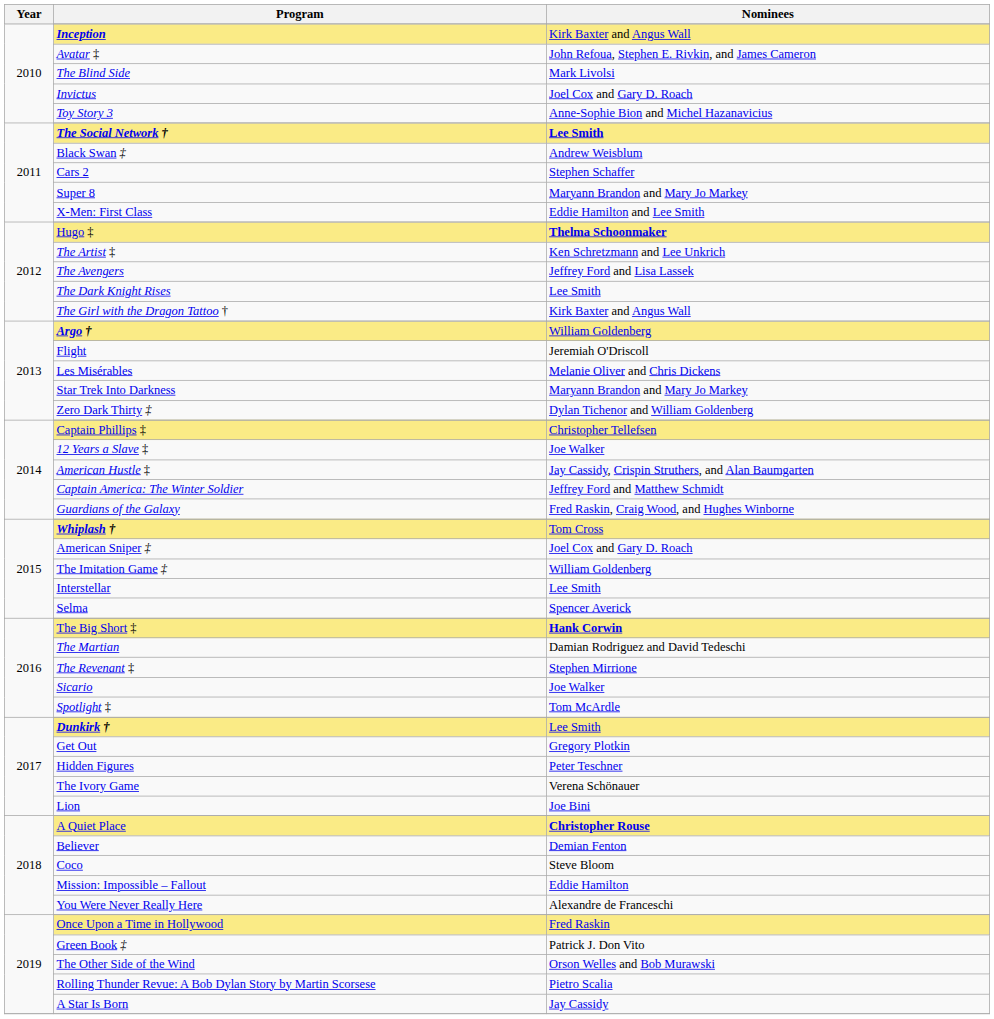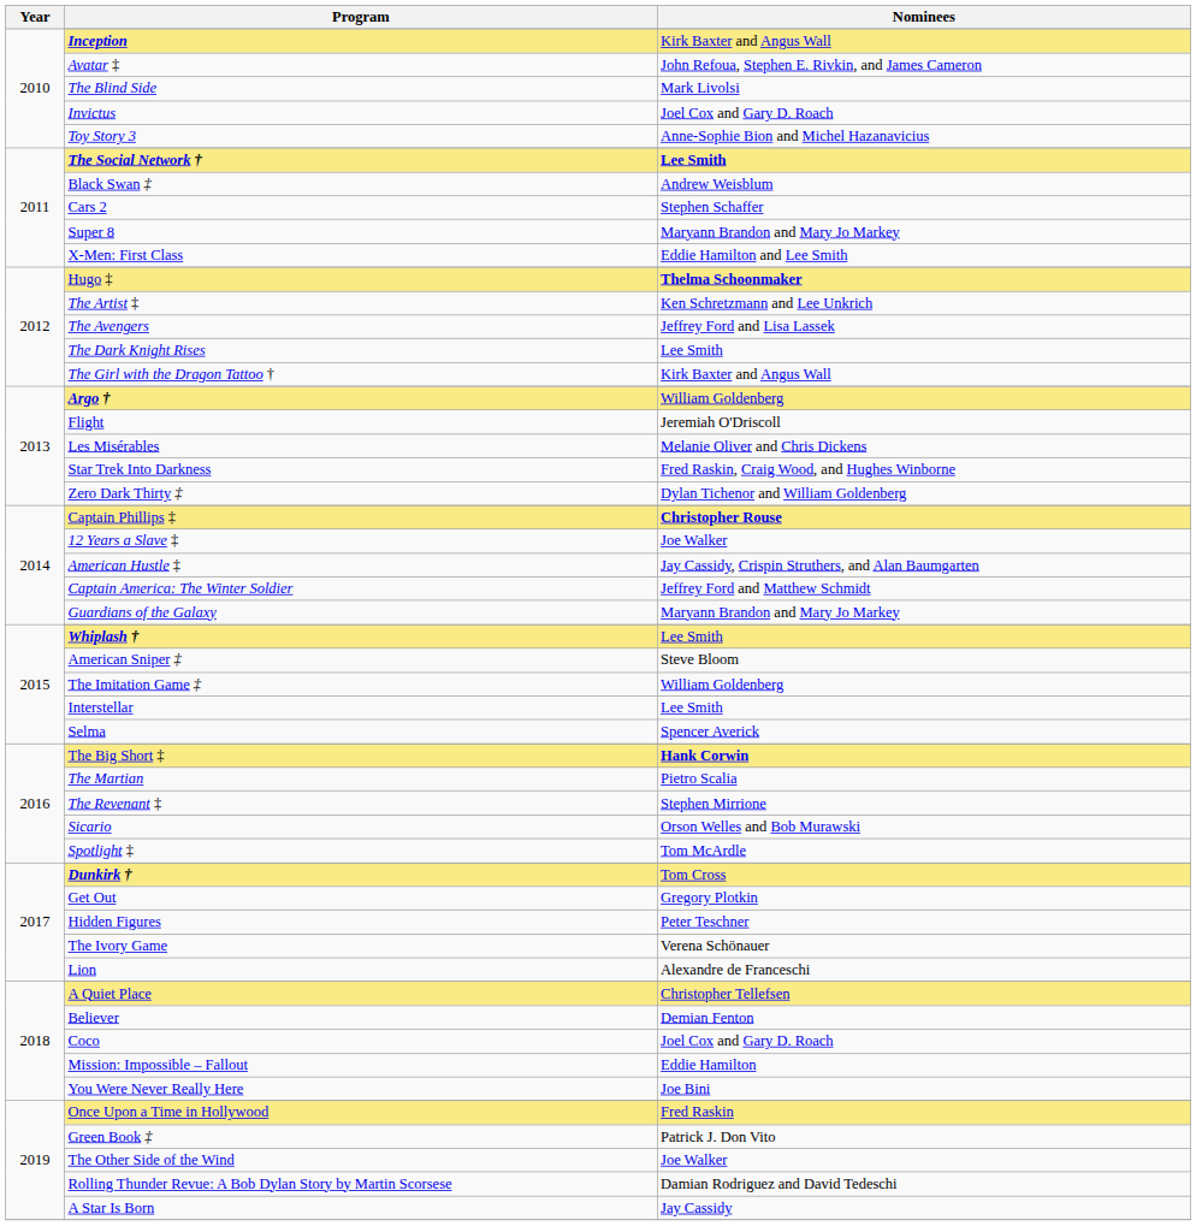Star Trek Into Darkness | Nominees: Maryann Brandon and Mary Jo Markey -> Fred Raskin, Craig Wood, and Hughes Winborne
Captain Phillips ‡ | Nominees: Christopher Tellefsen -> Christopher Rouse
Guardians of the Galaxy | Nominees: Fred Raskin, Craig Wood, and Hughes Winborne -> Maryann Brandon and Mary Jo Markey
Whiplash † | Nominees: Tom Cross -> Lee Smith
American Sniper ‡ | Nominees: Joel Cox and Gary D. Roach -> Steve Bloom
The Martian | Nominees: Damian Rodriguez and David Tedeschi -> Pietro Scalia
Sicario | Nominees: Joe Walker -> Orson Welles and Bob Murawski
Dunkirk † | Nominees: Lee Smith -> Tom Cross
Lion | Nominees: Joe Bini -> Alexandre de Franceschi
A Quiet Place | Nominees: Christopher Rouse -> Christopher Tellefsen
Coco | Nominees: Steve Bloom -> Joel Cox and Gary D. Roach
You Were Never Really Here | Nominees: Alexandre de Franceschi -> Joe Bini
The Other Side of the Wind | Nominees: Orson Welles and Bob Murawski -> Joe Walker
Rolling Thunder Revue: A Bob Dylan Story by Martin Scorsese | Nominees: Pietro Scalia -> Damian Rodriguez and David Tedeschi
